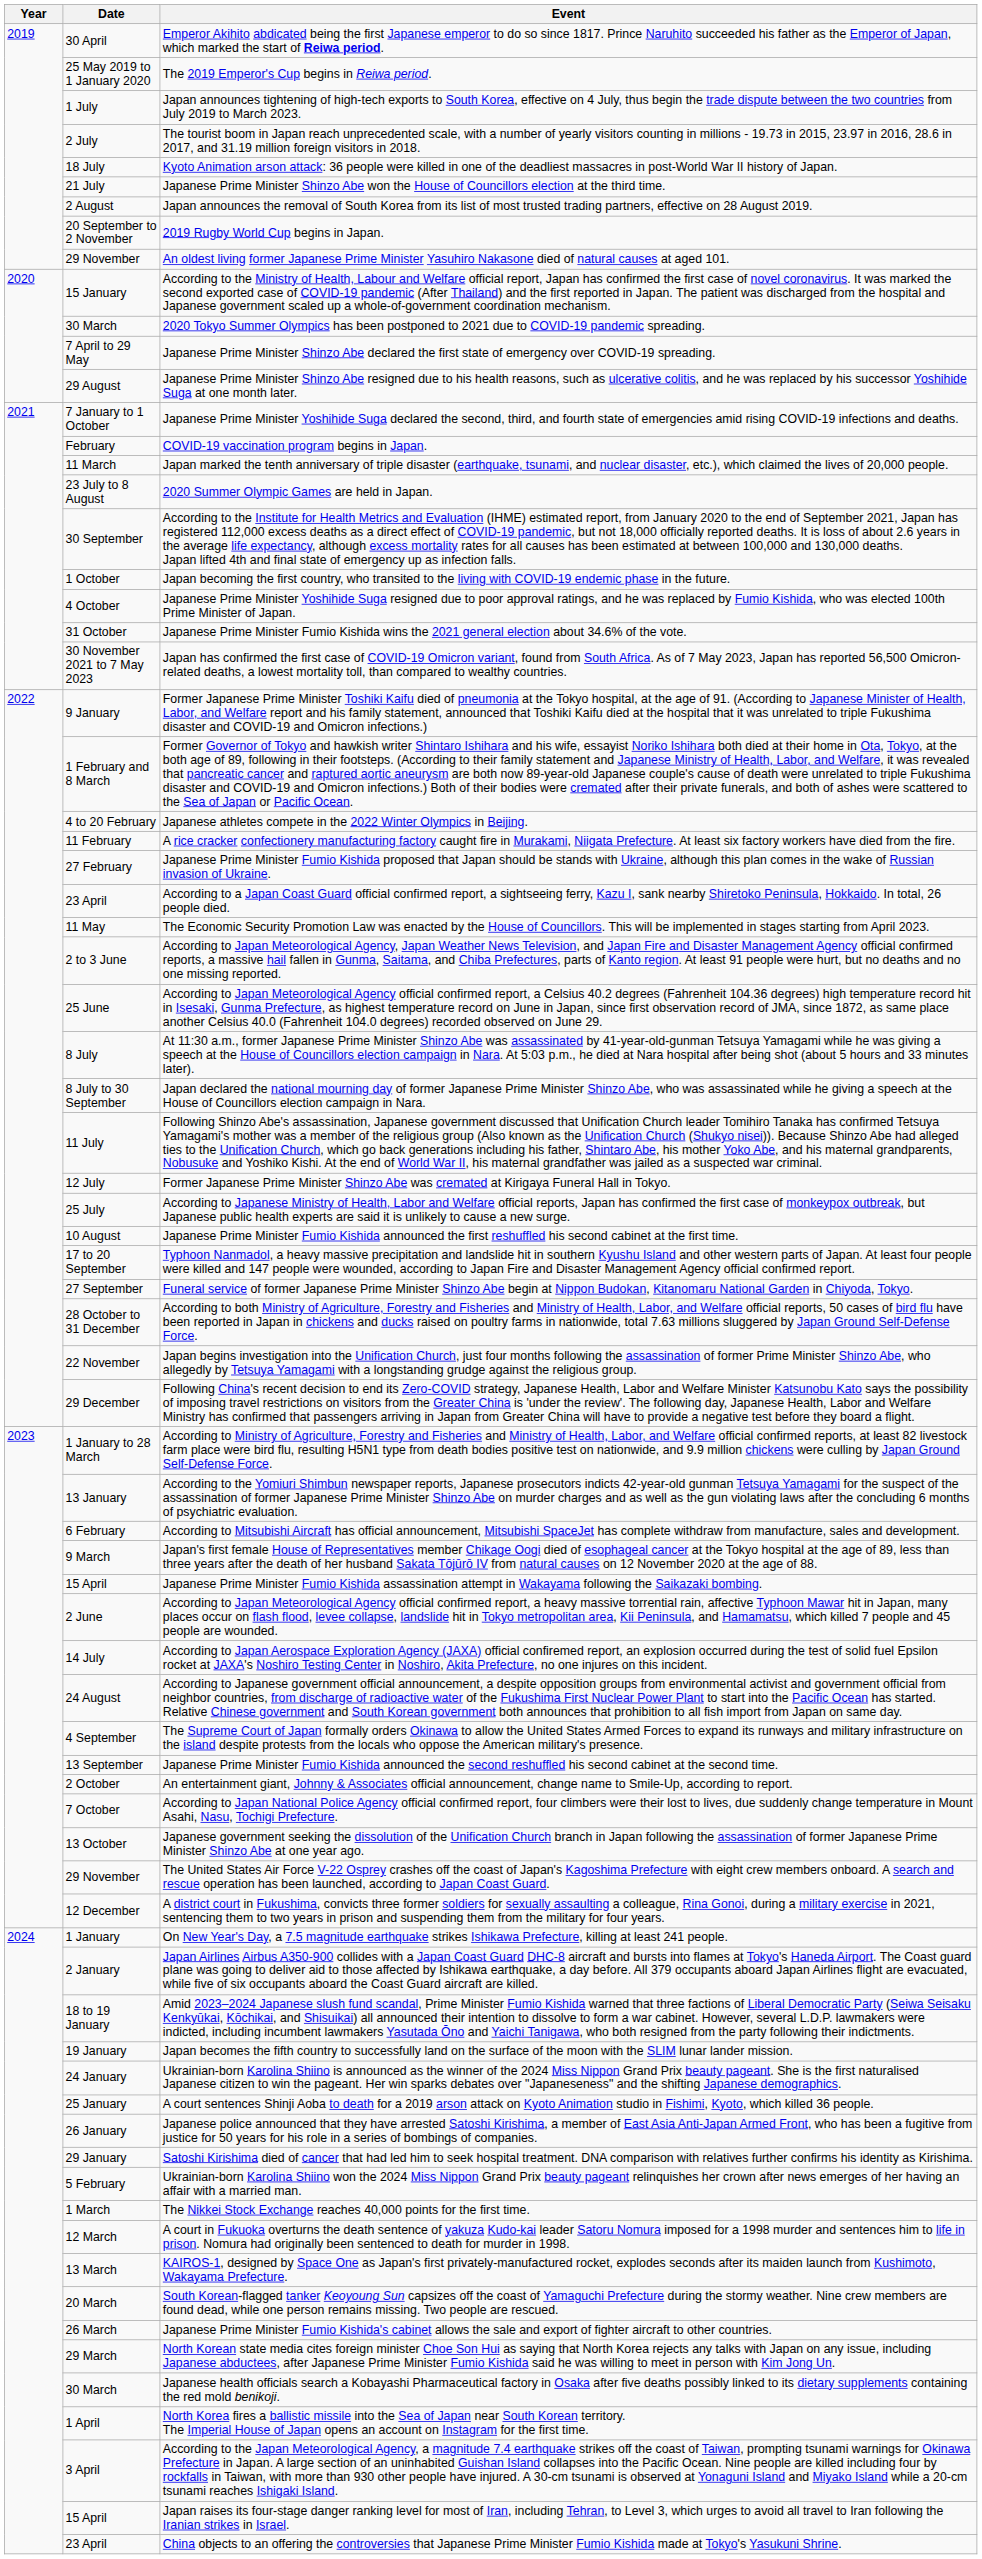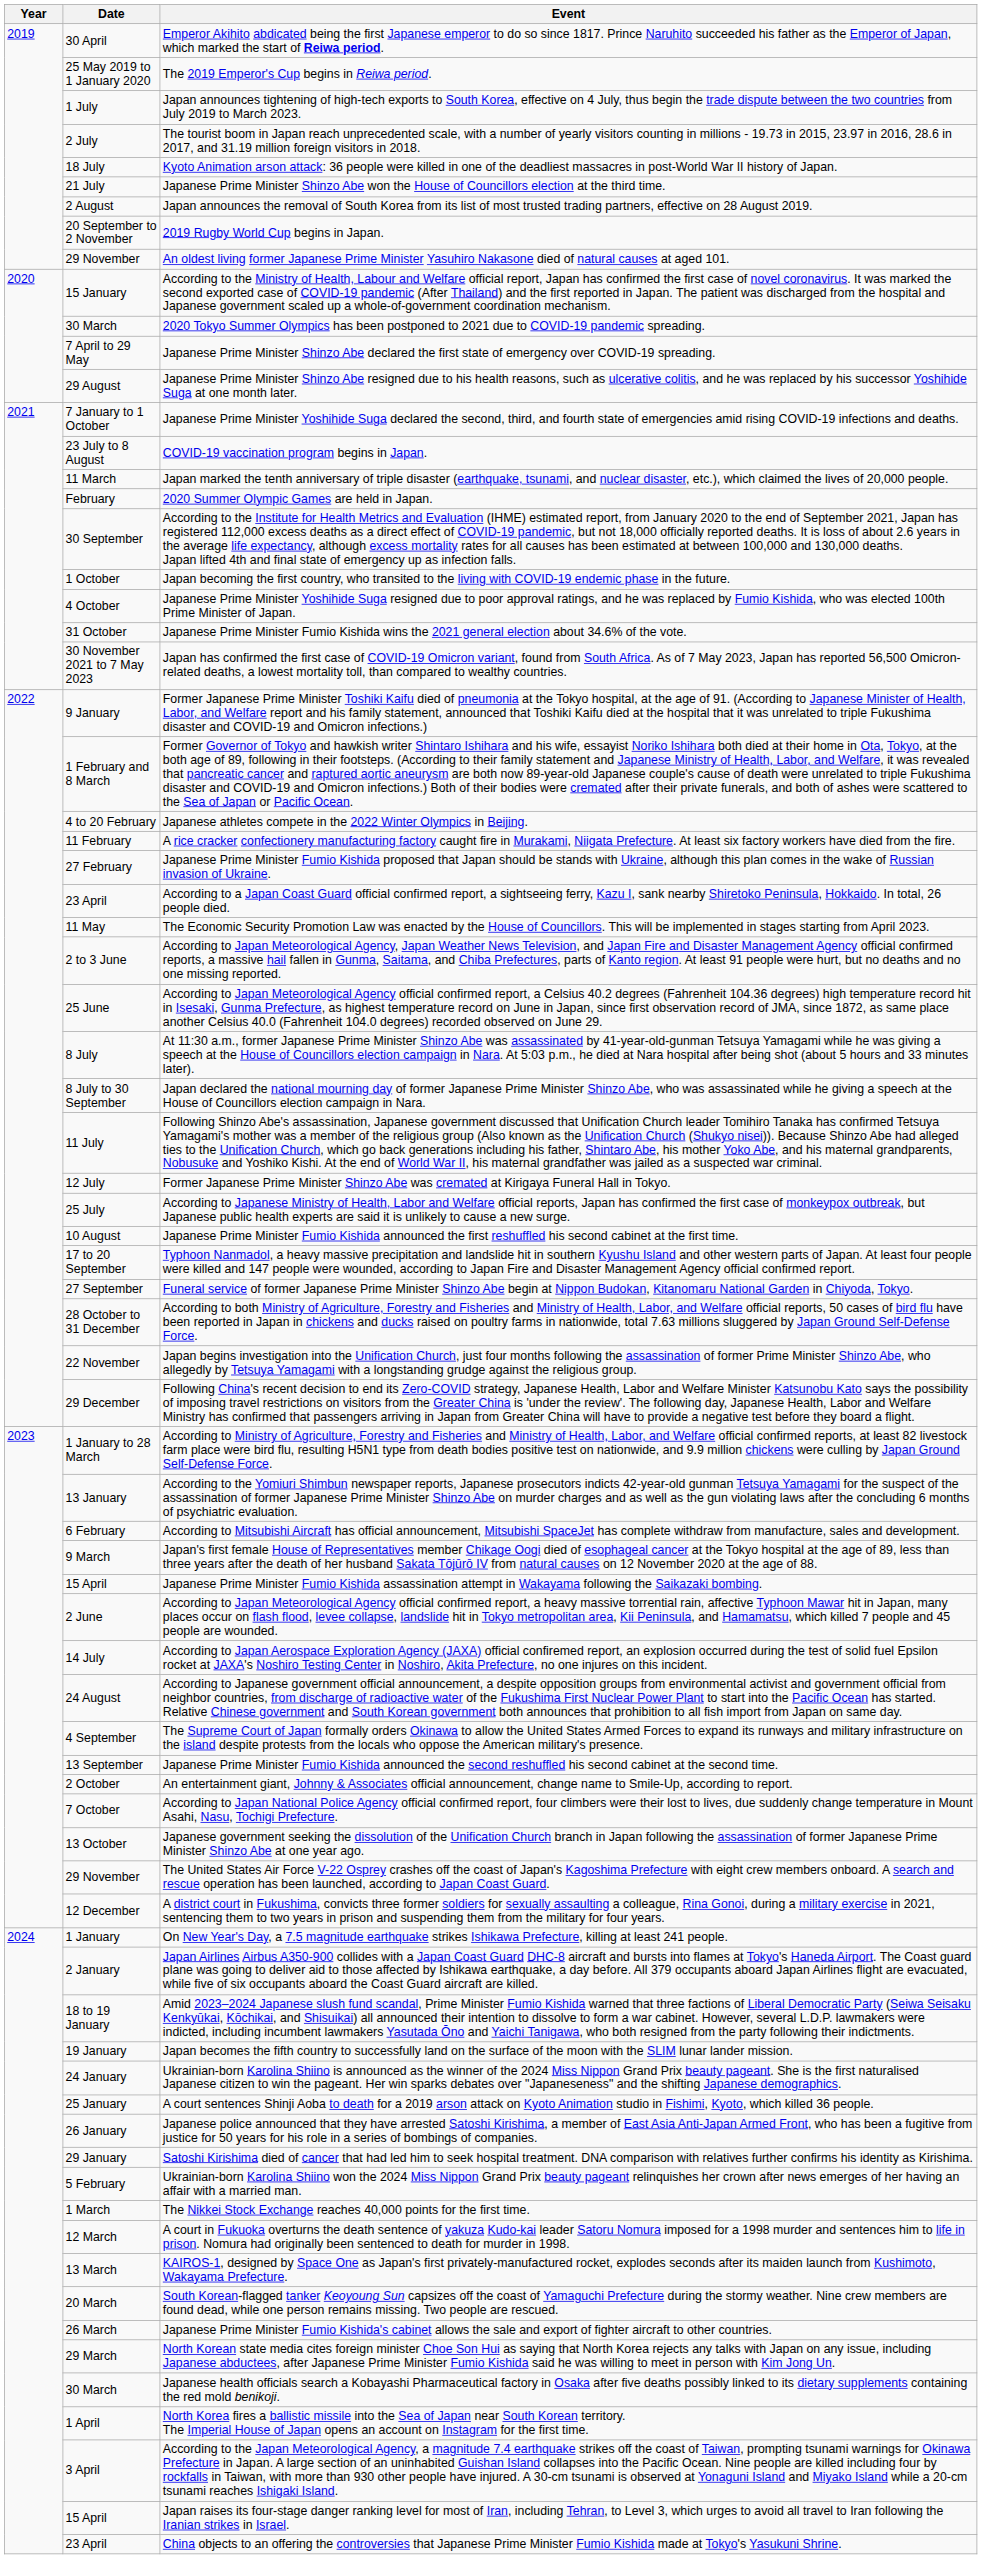COVID-19 vaccination program begins in Japan. | Date: February -> 23 July to 8 August
2020 Summer Olympic Games are held in Japan. | Date: 23 July to 8 August -> February
